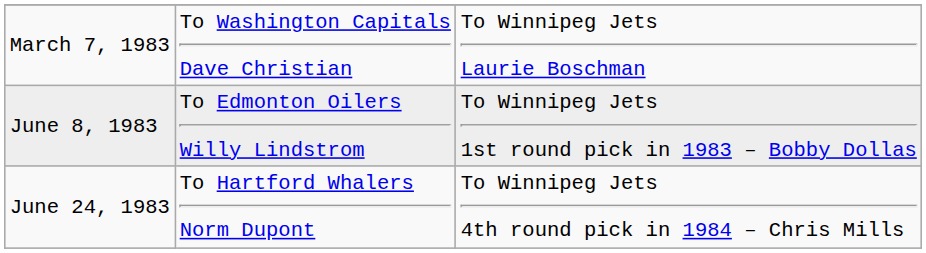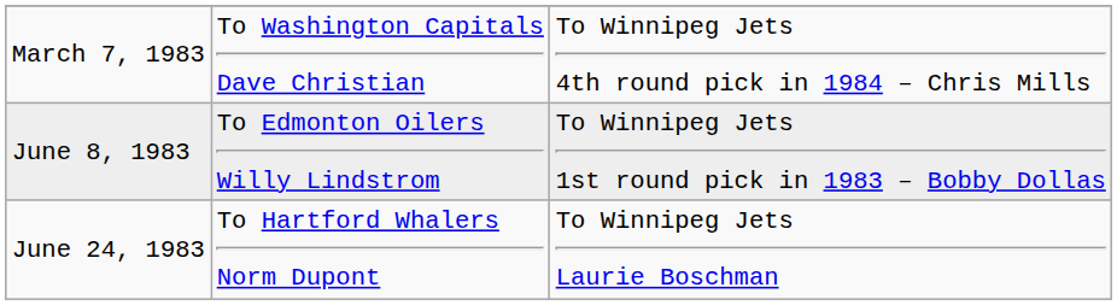March 7, 1983 | column 3: To Winnipeg Jets Laurie Boschman -> To Winnipeg Jets 4th round pick in 1984 – Chris Mills
June 24, 1983 | column 3: To Winnipeg Jets 4th round pick in 1984 – Chris Mills -> To Winnipeg Jets Laurie Boschman
